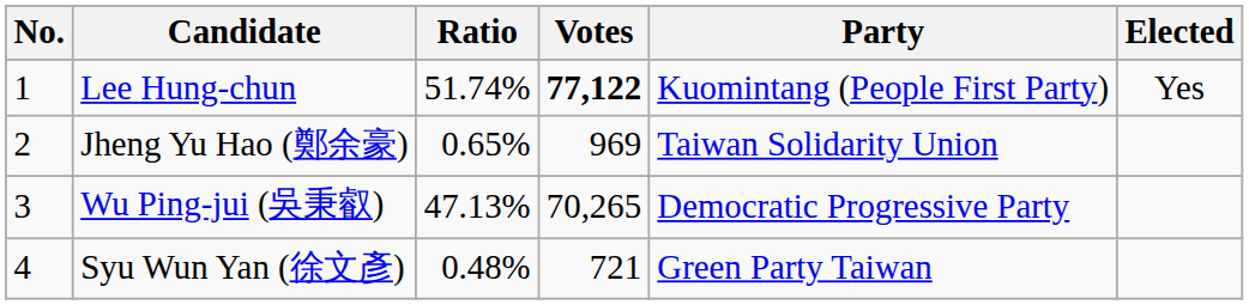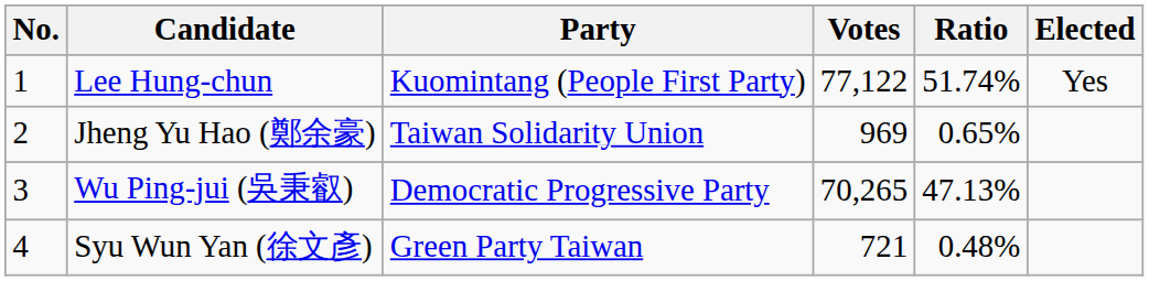columns swapped: Party <-> Ratio
Lee Hung-chun | Votes: bold -> normal
